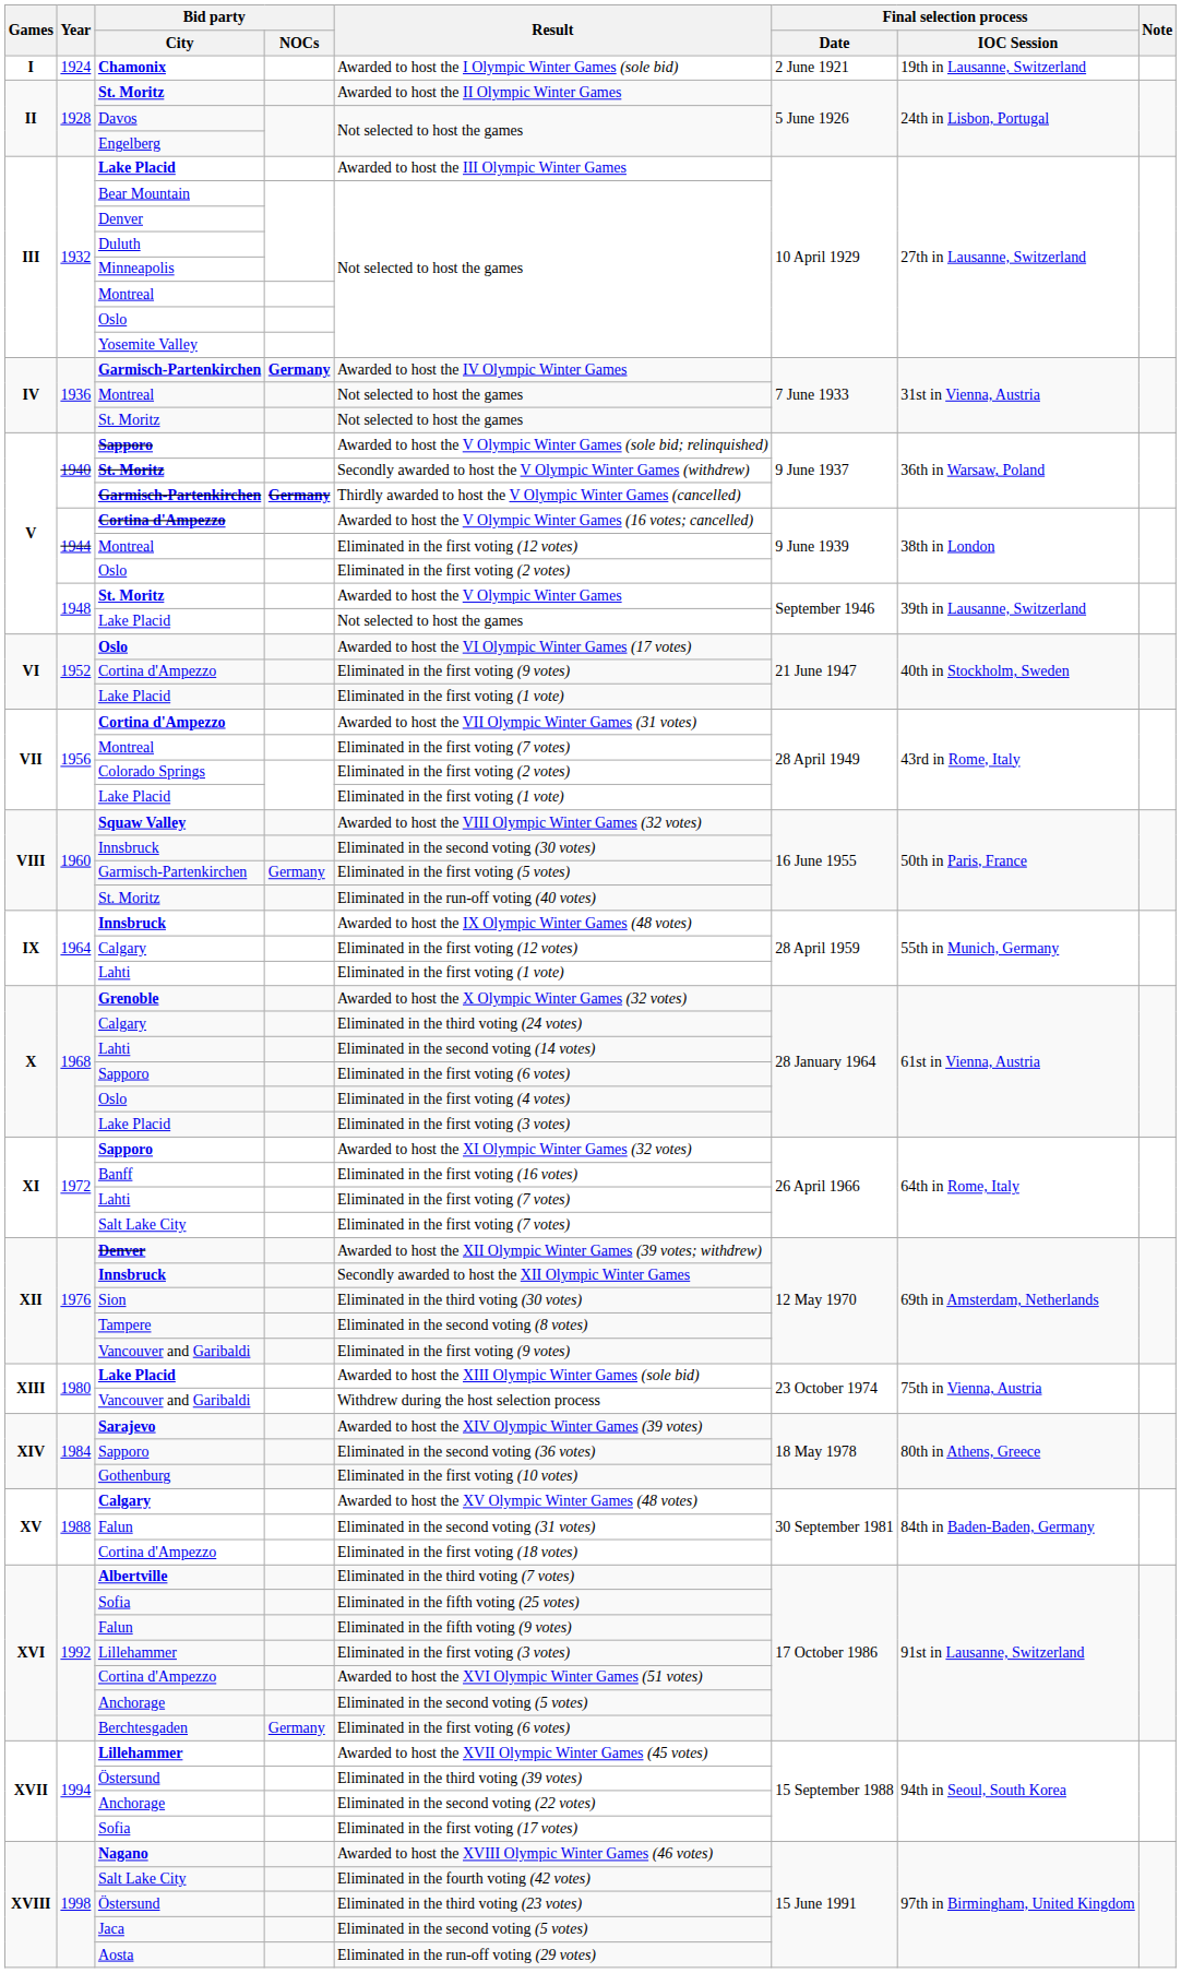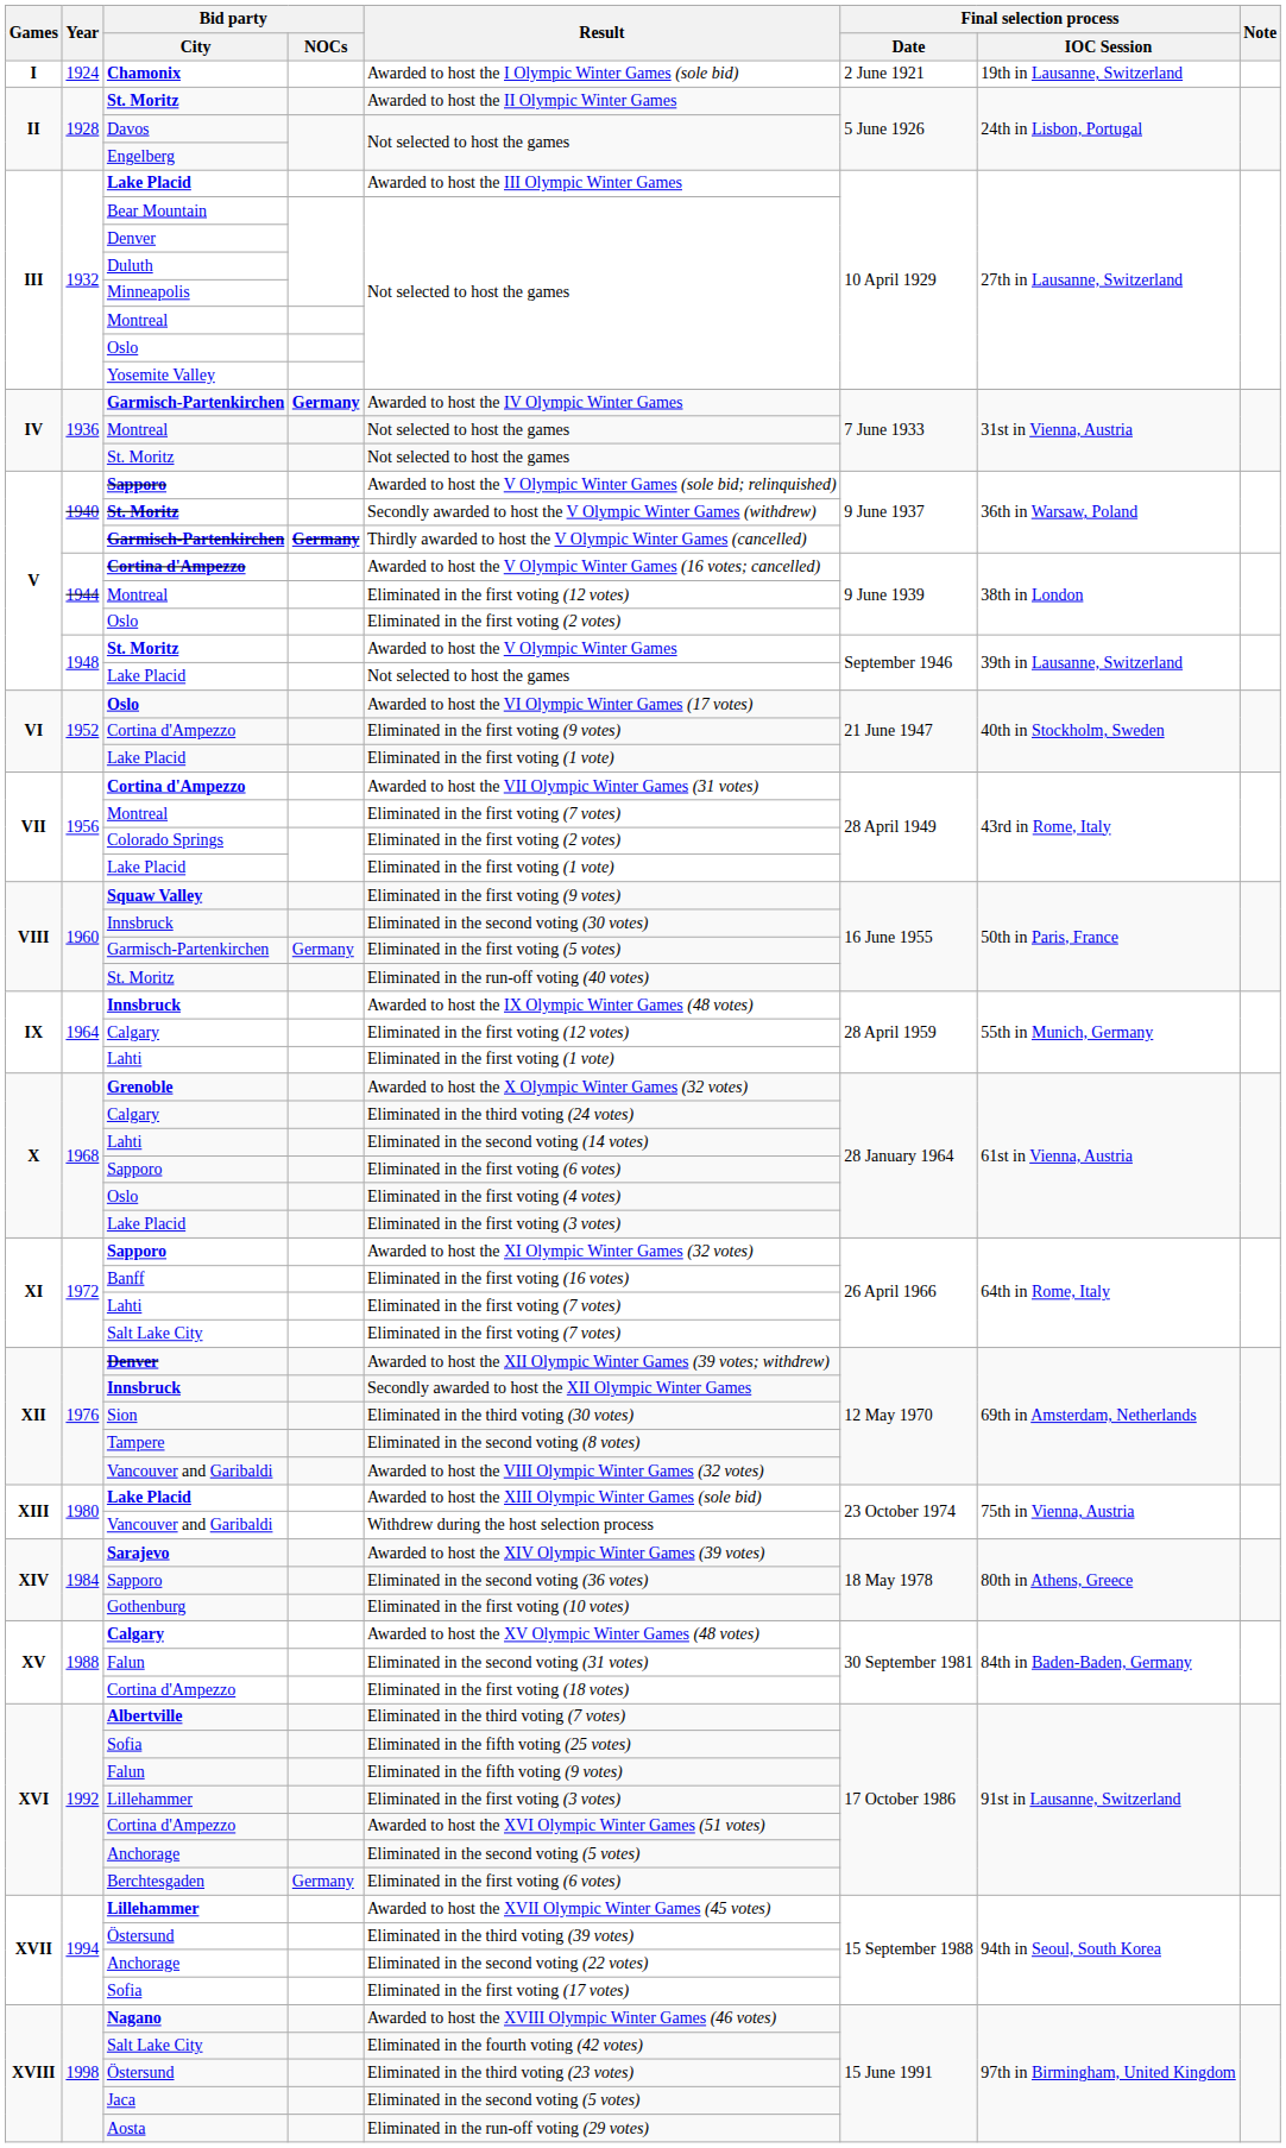Squaw Valley | Result: Awarded to host the VIII Olympic Winter Games (32 votes) -> Eliminated in the first voting (9 votes)
1976 / Vancouver and Garibaldi | Result: Eliminated in the first voting (9 votes) -> Awarded to host the VIII Olympic Winter Games (32 votes)
